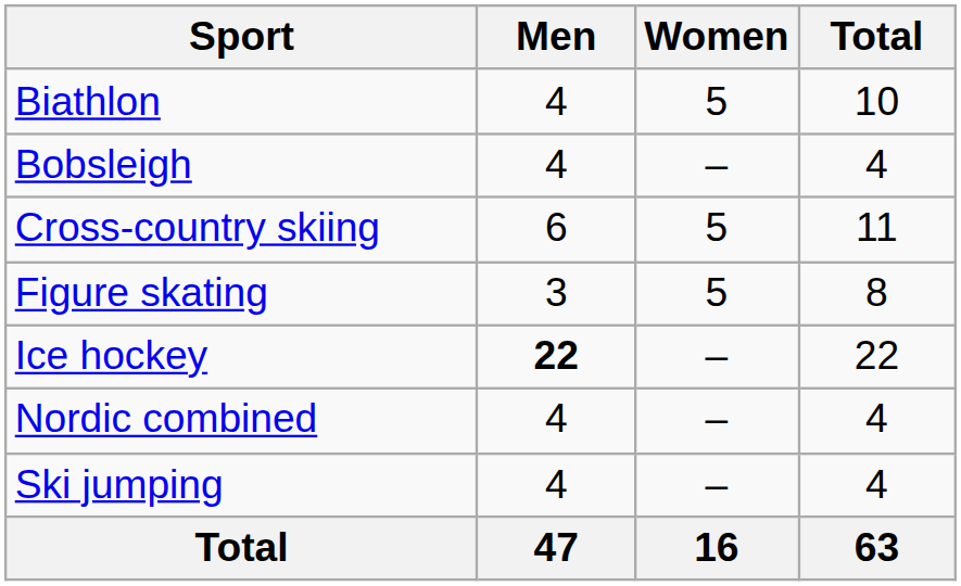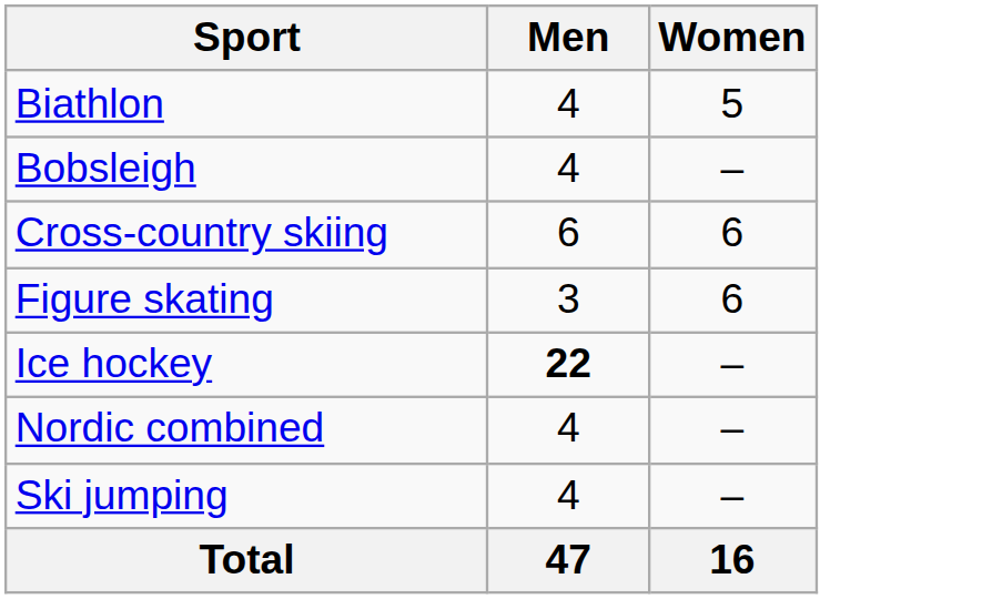- column: Total | 10 | 4 | 11 | 8 | 22 | 4 | 4 | 63
Cross-country skiing | Women: 5 -> 6
Figure skating | Women: 5 -> 6
